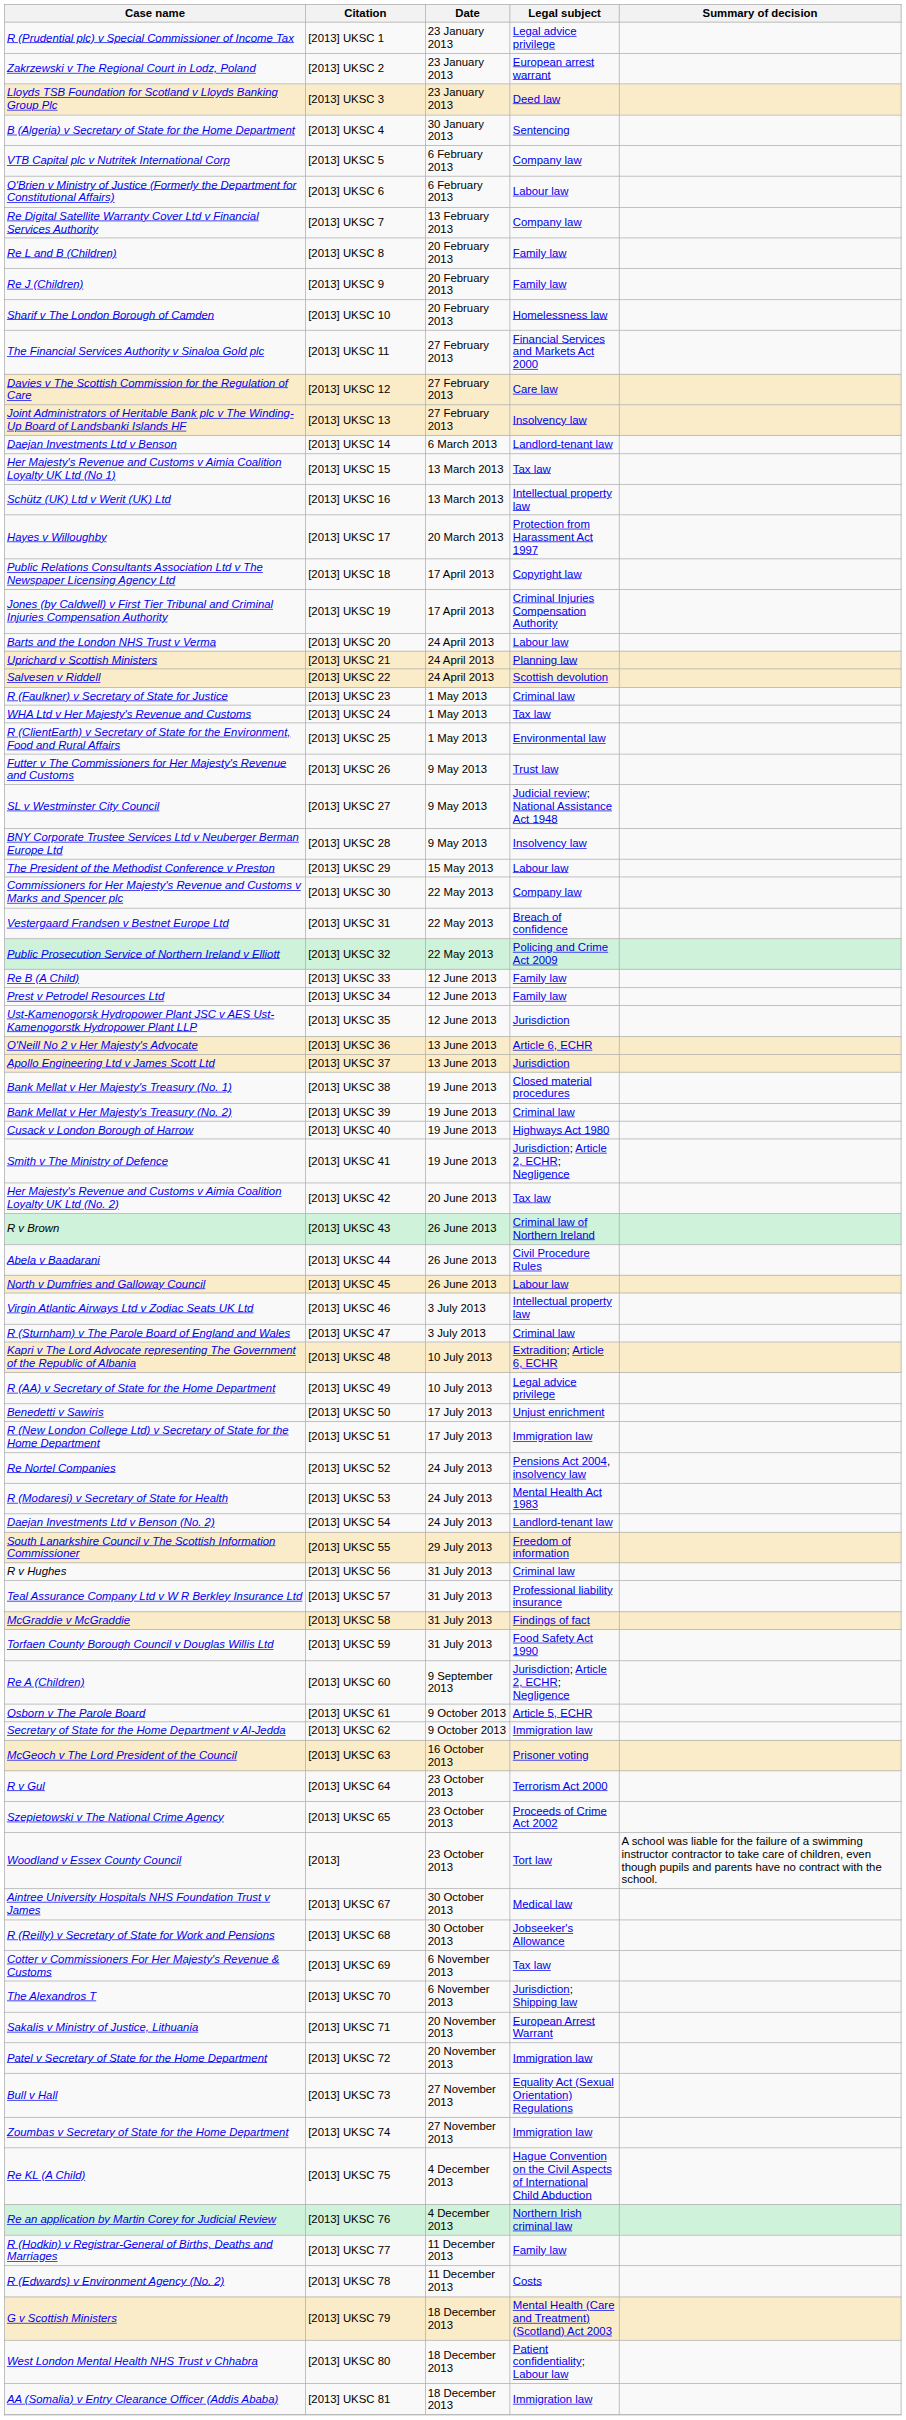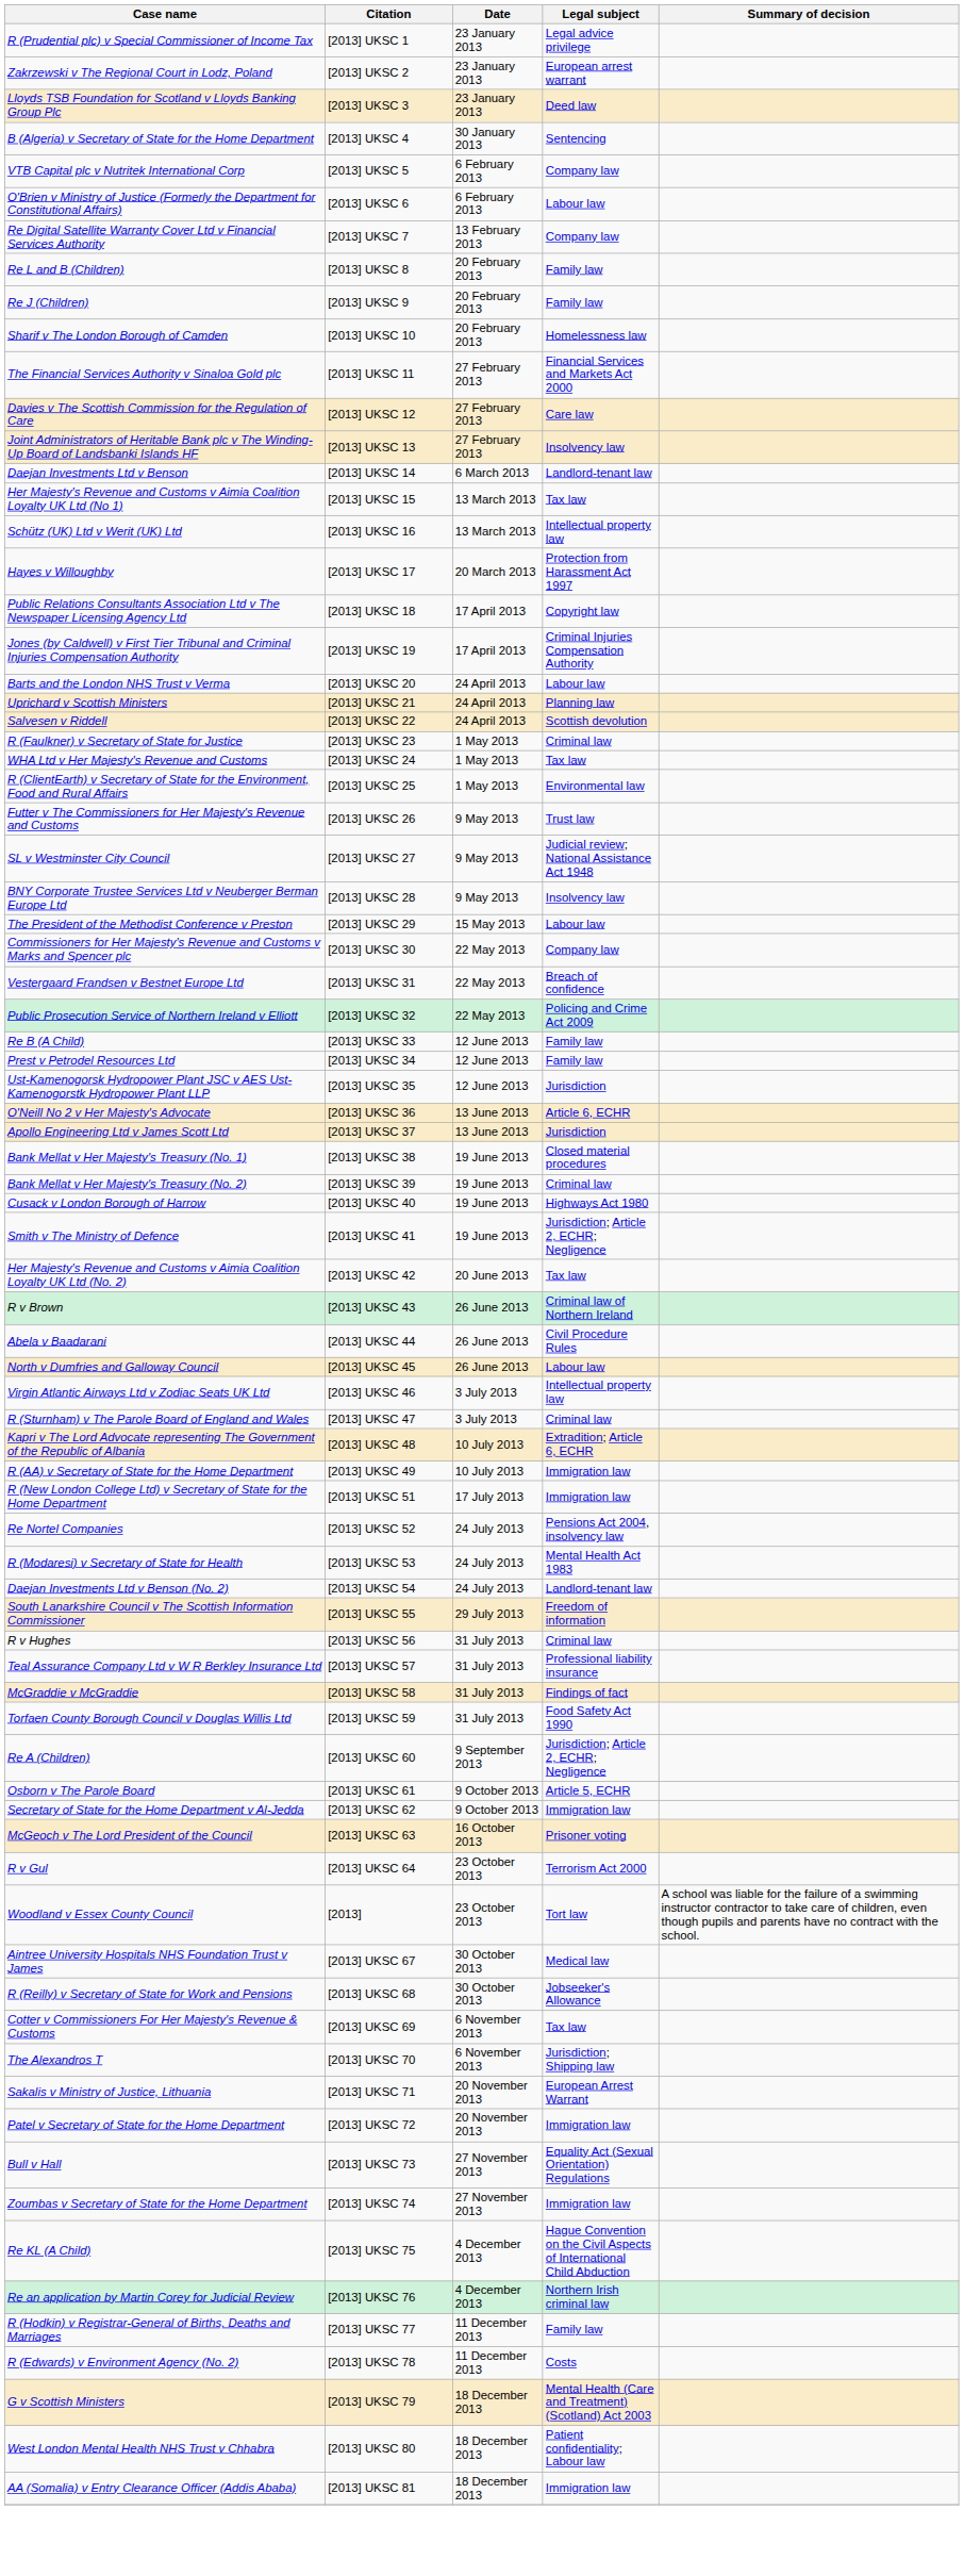R (AA) v Secretary of State for the Home Department | Legal subject: Legal advice privilege -> Immigration law
- row: Benedetti v Sawiris | [2013] UKSC 50 | 17 July 2013 | Unjust enrichment
- row: Szepietowski v The National Crime Agency | [2013] UKSC 65 | 23 October 2013 | Proceeds of Crime Act 2002
